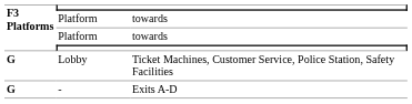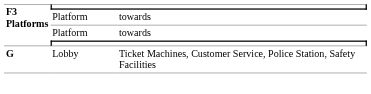- row: G | - | Exits A-D
